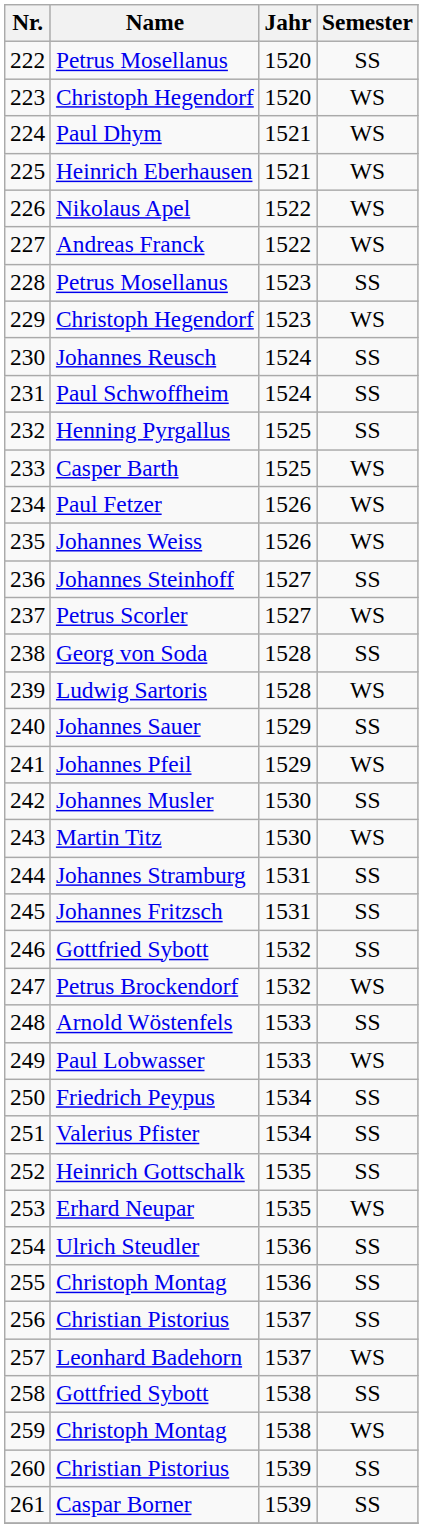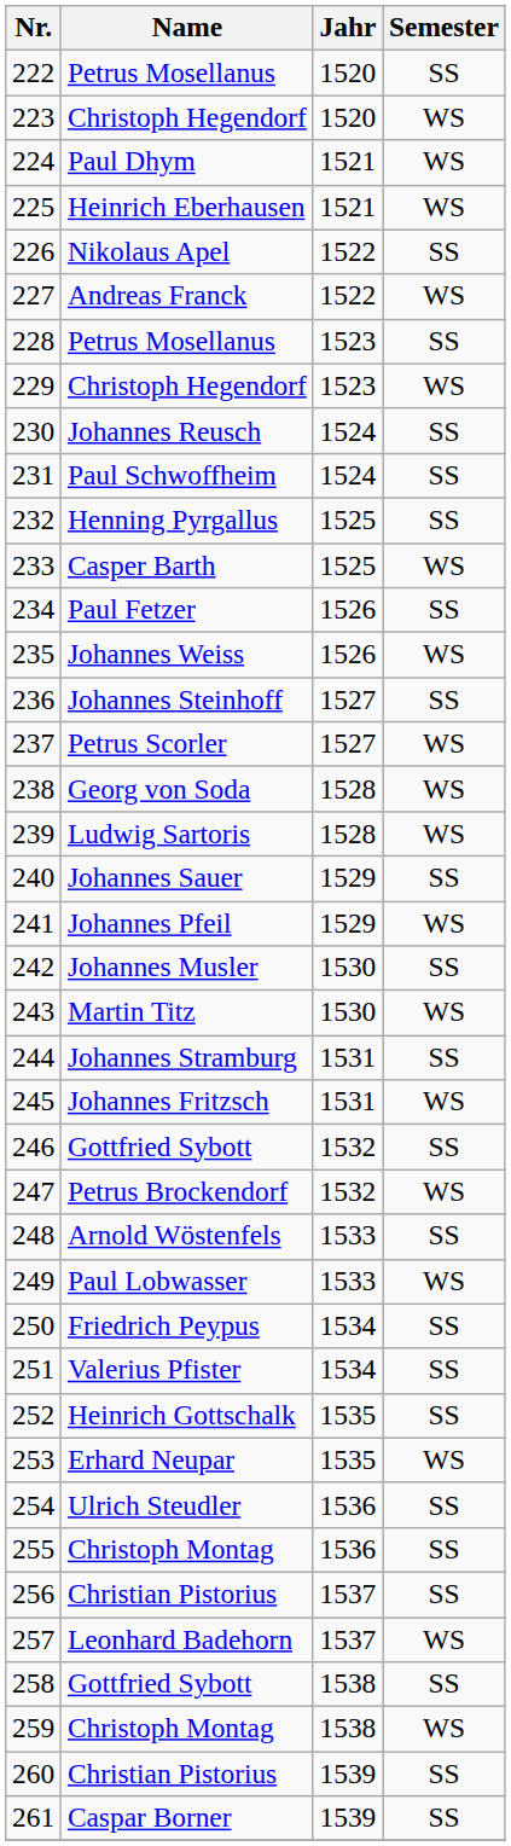226 | Semester: WS -> SS
234 | Semester: WS -> SS
238 | Semester: SS -> WS
245 | Semester: SS -> WS
